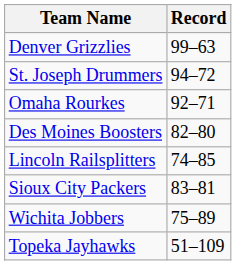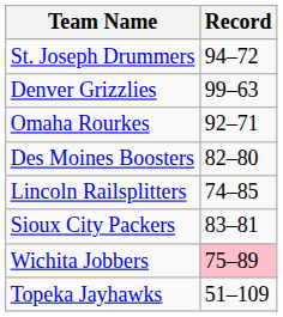rows swapped: Denver Grizzlies <-> St. Joseph Drummers
Wichita Jobbers | Record: no background -> pink background
